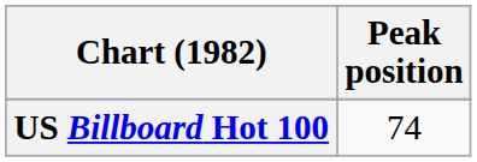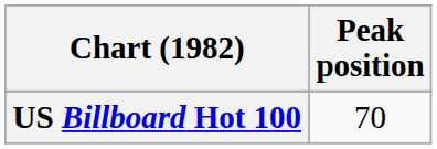US Billboard Hot 100 | Peak position: 74 -> 70
